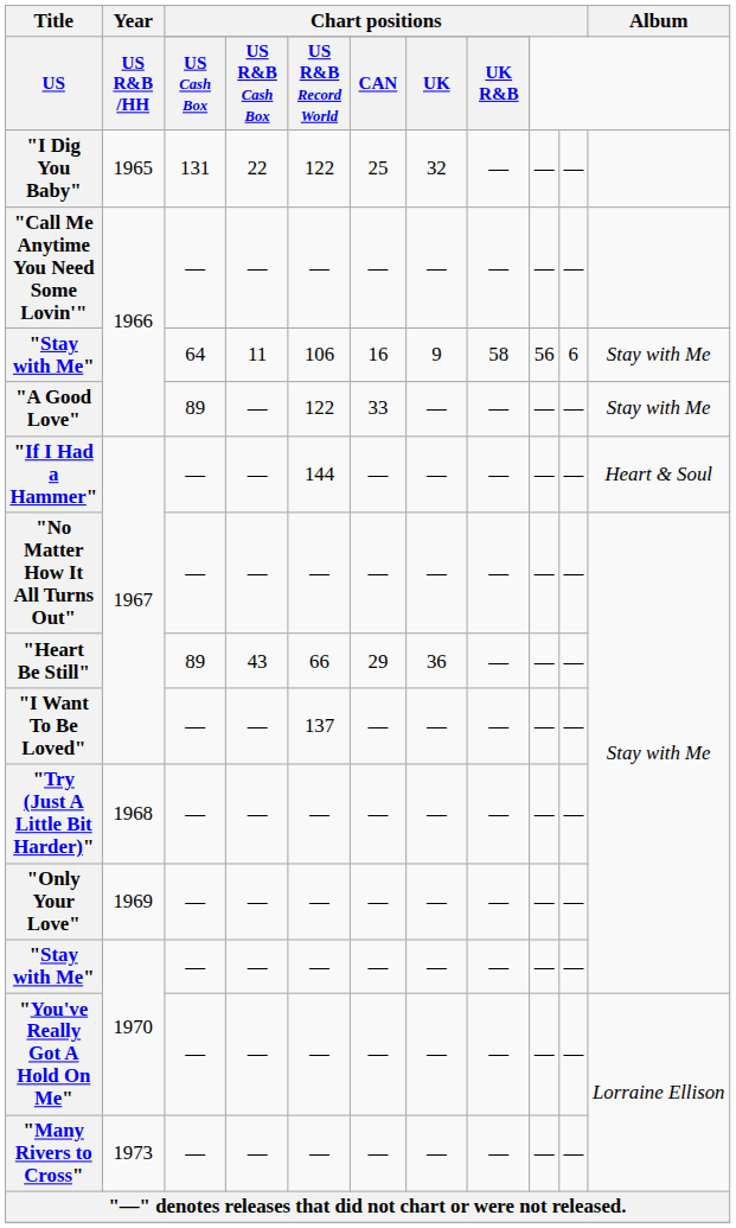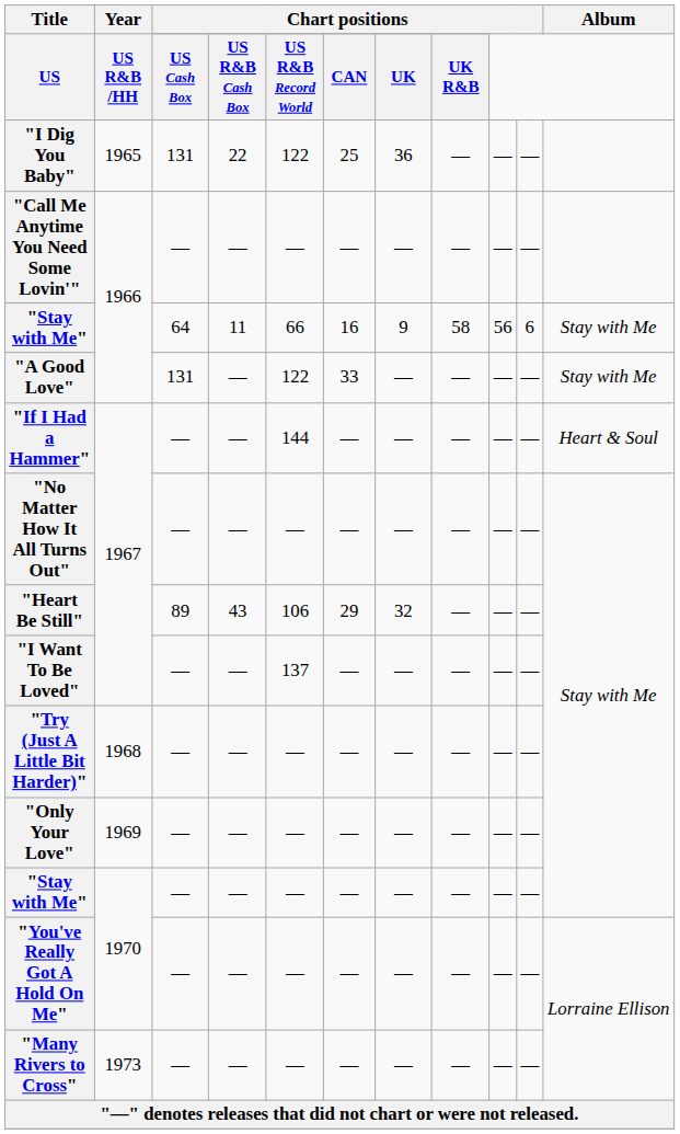"I Dig You Baby" | column 7: 32 -> 36
"Stay with Me" / 1966 | column 5: 106 -> 66
"A Good Love" | column 3: 89 -> 131
"Heart Be Still" | column 5: 66 -> 106
"Heart Be Still" | column 7: 36 -> 32
